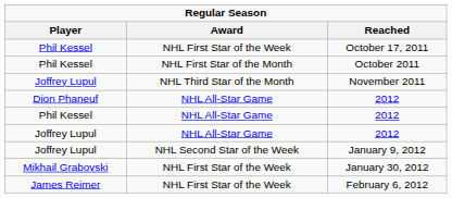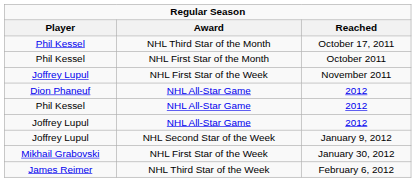October 17, 2011 | Award: NHL First Star of the Week -> NHL Third Star of the Month
November 2011 | Award: NHL Third Star of the Month -> NHL First Star of the Week
February 6, 2012 | Award: NHL First Star of the Week -> NHL Third Star of the Week
